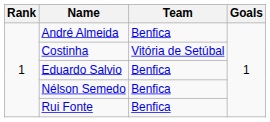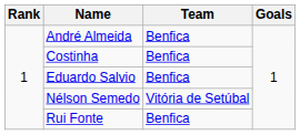Costinha | Team: Vitória de Setúbal -> Benfica
Nélson Semedo | Team: Benfica -> Vitória de Setúbal
